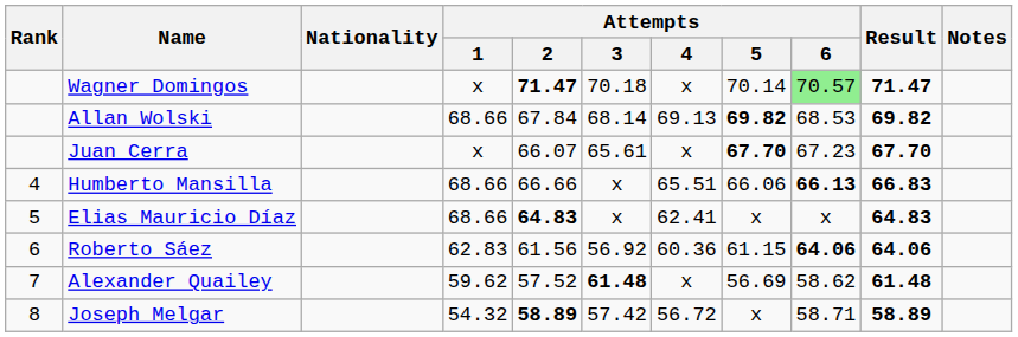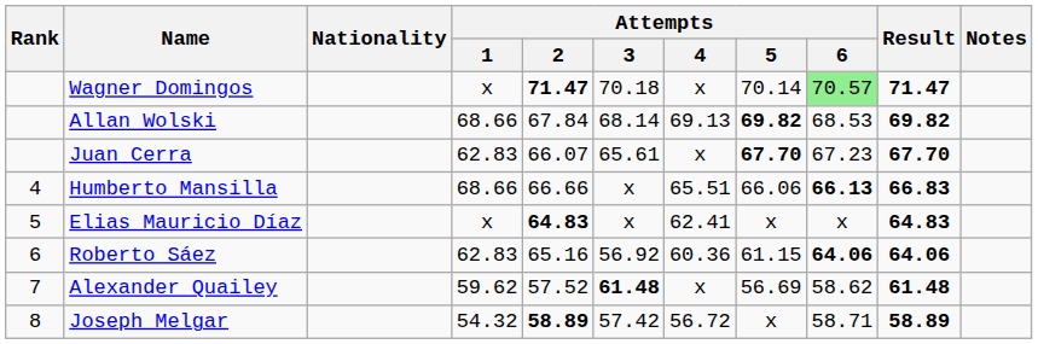Juan Cerra | Attempts / 1: x -> 62.83
Elias Mauricio Díaz | Attempts / 1: 68.66 -> x
Roberto Sáez | Attempts / 2: 61.56 -> 65.16
